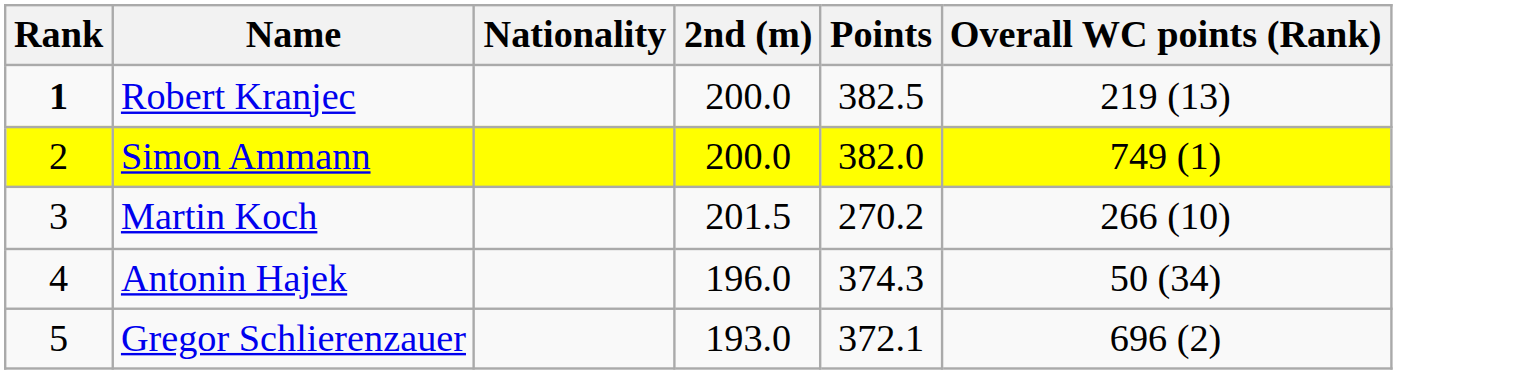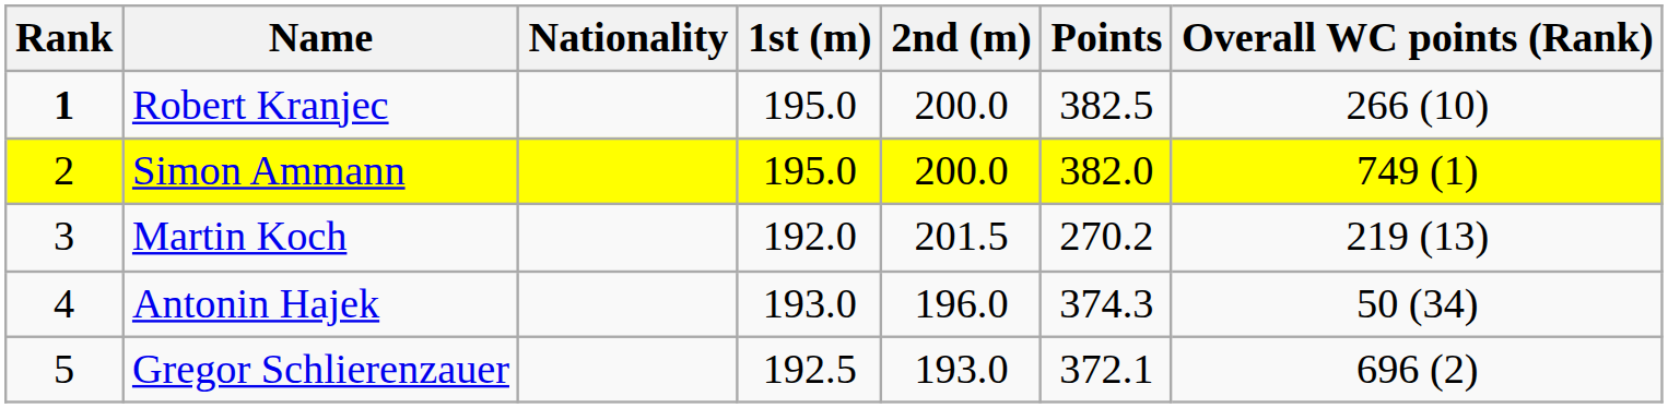+ column: 1st (m) | 195.0 | 195.0 | 192.0 | 193.0 | 192.5
Robert Kranjec | Overall WC points (Rank): 219 (13) -> 266 (10)
Martin Koch | Overall WC points (Rank): 266 (10) -> 219 (13)
